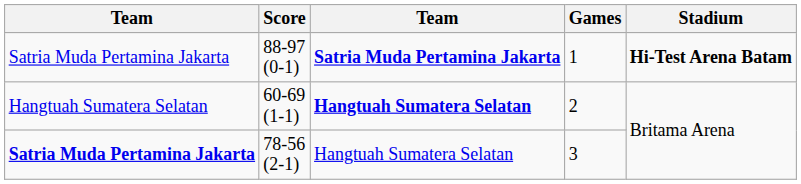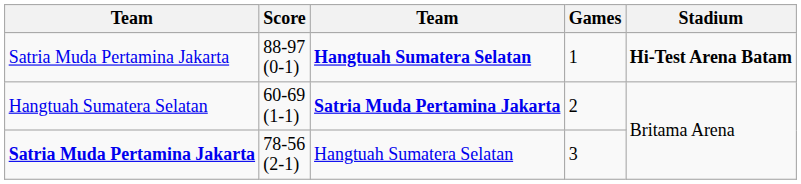88-97 (0-1) | column 3: Satria Muda Pertamina Jakarta -> Hangtuah Sumatera Selatan
60-69 (1-1) | column 3: Hangtuah Sumatera Selatan -> Satria Muda Pertamina Jakarta
